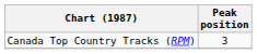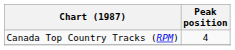Canada Top Country Tracks (RPM) | Peak position: 3 -> 4
